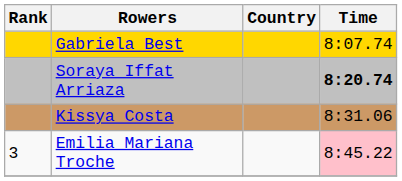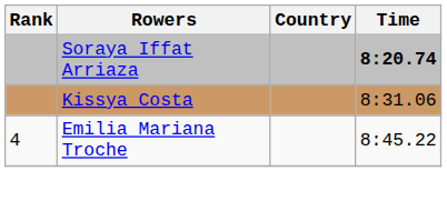- row: Gabriela Best | 8:07.74
Emilia Mariana Troche | Rank: 3 -> 4
Emilia Mariana Troche | Time: pink background -> no background
